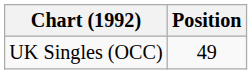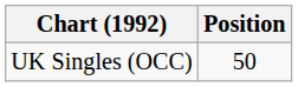UK Singles (OCC) | Position: 49 -> 50
